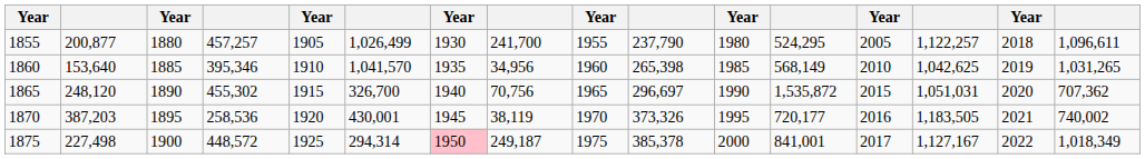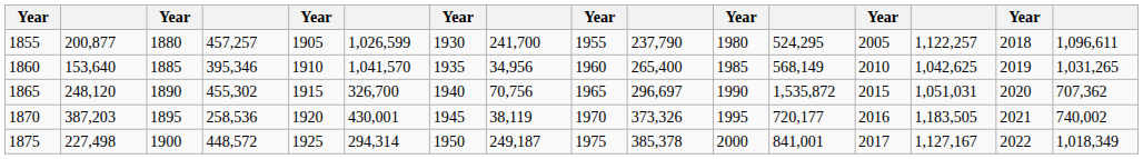1855 | column 6: 1,026,499 -> 1,026,599
1860 | column 10: 265,398 -> 265,400
1875 | column 7: pink background -> no background
